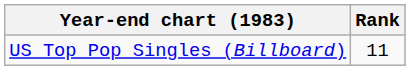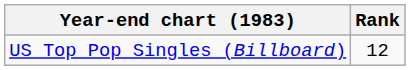US Top Pop Singles (Billboard) | Rank: 11 -> 12
